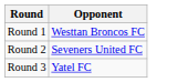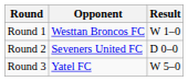+ column: Result | W 1–0 | D 0–0 | W 5–0
